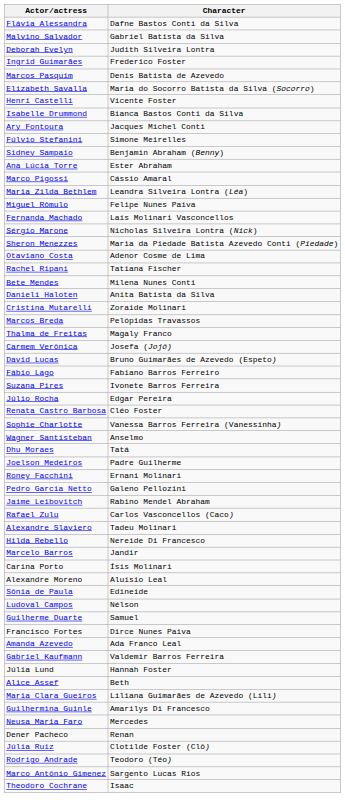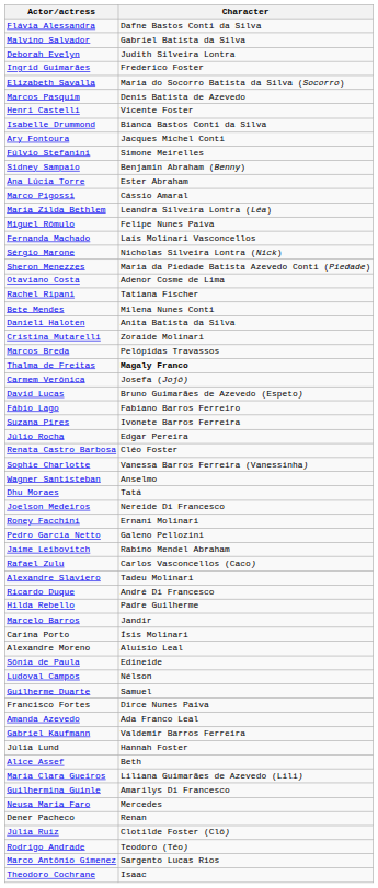rows swapped: Marcos Pasquim <-> Elizabeth Savalla
Thalma de Freitas | Character: normal -> bold
Joelson Medeiros | Character: Padre Guilherme -> Nereide Di Francesco
+ row: Ricardo Duque | André Di Francesco
Hilda Rebello | Character: Nereide Di Francesco -> Padre Guilherme
